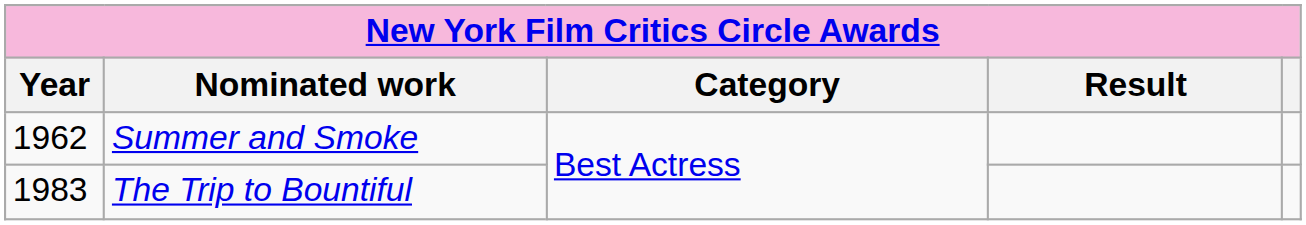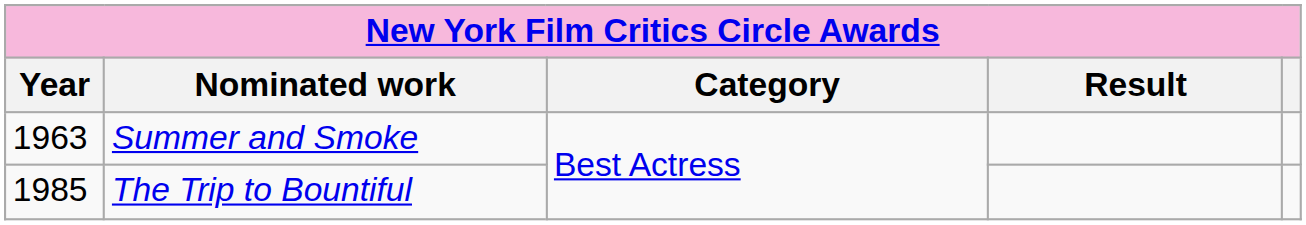Summer and Smoke | Year: 1962 -> 1963
The Trip to Bountiful | Year: 1983 -> 1985
